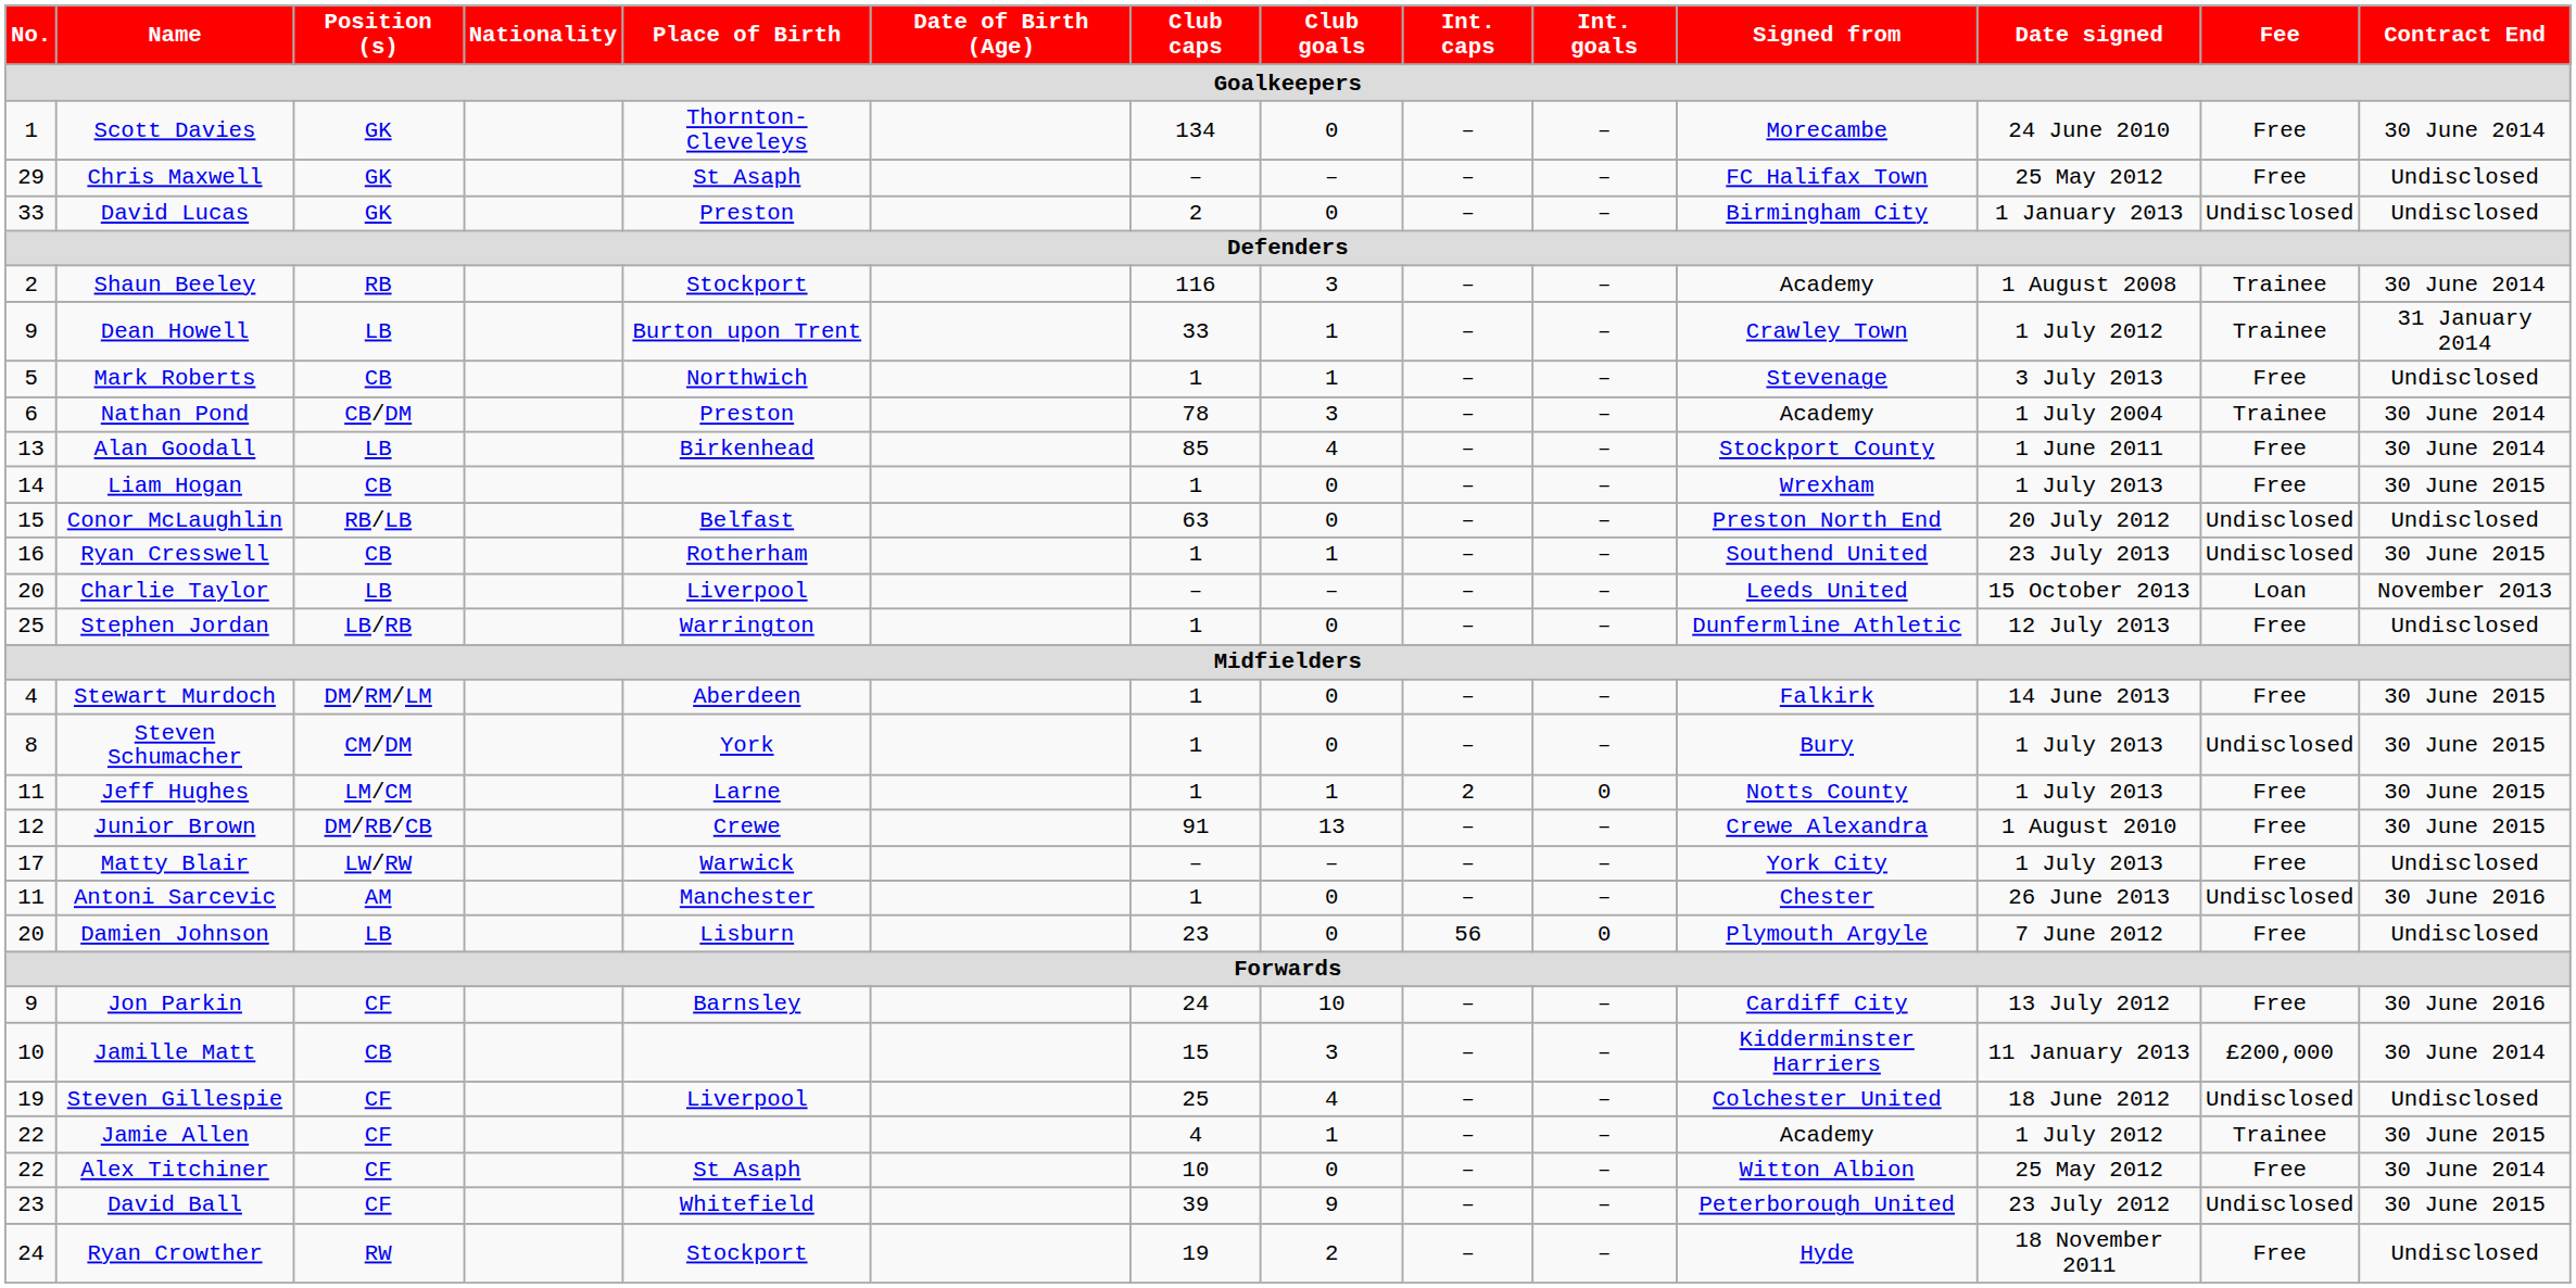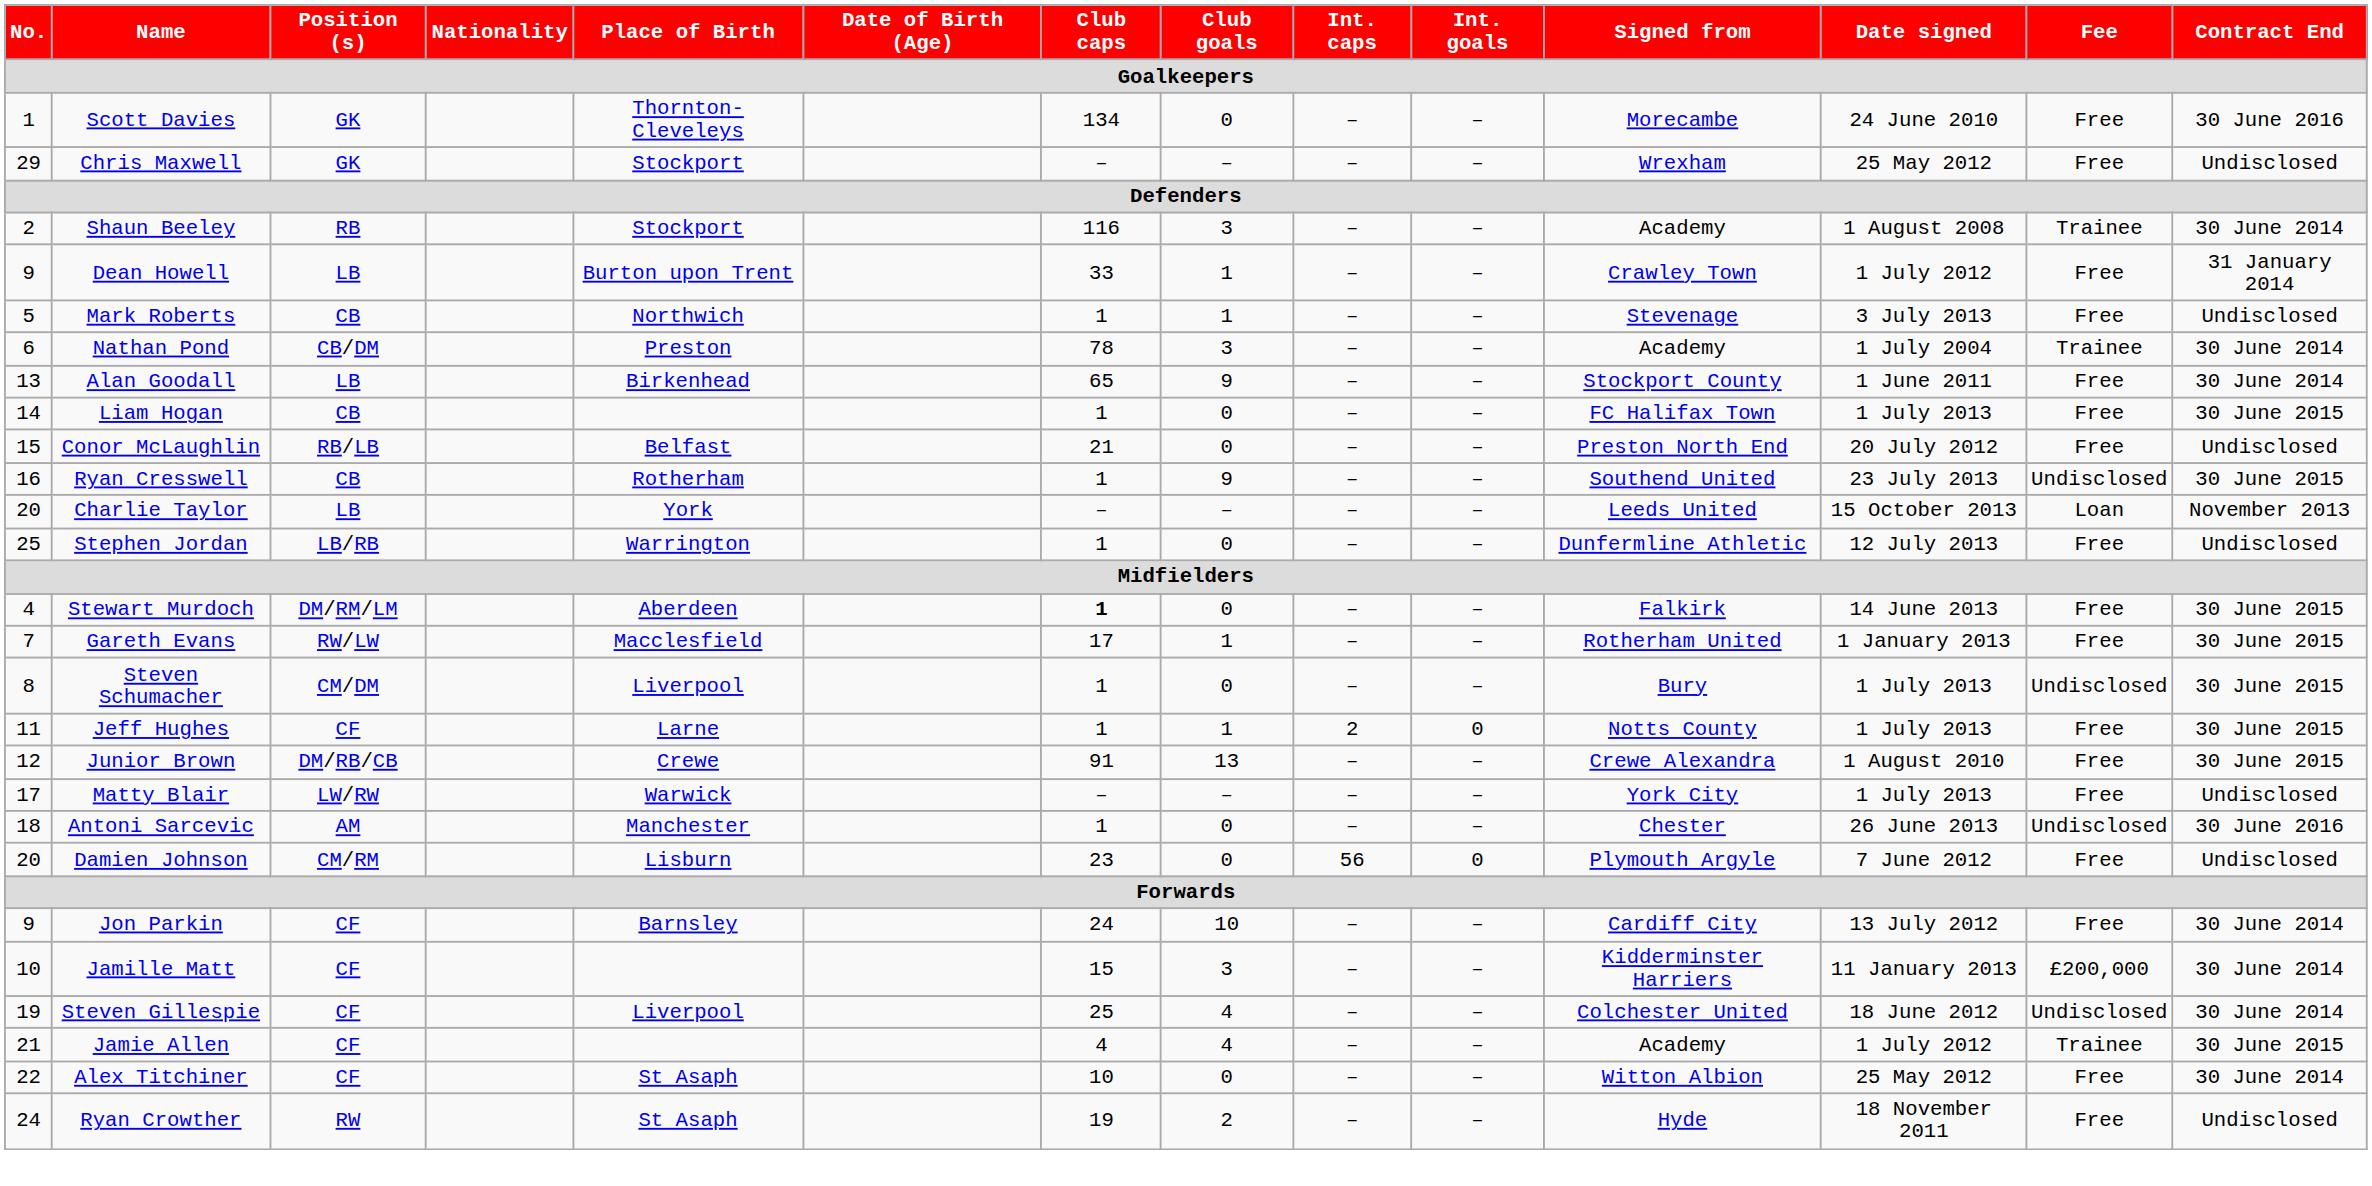Scott Davies | Contract End: 30 June 2014 -> 30 June 2016
Chris Maxwell | Place of Birth: St Asaph -> Stockport
Chris Maxwell | Signed from: FC Halifax Town -> Wrexham
- row: 33 | David Lucas | GK | Preston | 2 | 0 | – | – | Birmingham City | 1 January 2013 | Undisclosed | Undisclosed
Dean Howell | Fee: Trainee -> Free
Alan Goodall | Club caps: 85 -> 65
Alan Goodall | Club goals: 4 -> 9
Liam Hogan | Signed from: Wrexham -> FC Halifax Town
Conor McLaughlin | Club caps: 63 -> 21
Conor McLaughlin | Fee: Undisclosed -> Free
Ryan Cresswell | Club goals: 1 -> 9
Charlie Taylor | Place of Birth: Liverpool -> York
Stewart Murdoch | Club caps: normal -> bold
+ row: 7 | Gareth Evans | RW/LW | Macclesfield | 17 | 1 | – | – | Rotherham United | 1 January 2013 | Free | 30 June 2015
Steven Schumacher | Place of Birth: York -> Liverpool
Jeff Hughes | Position (s): LM/CM -> CF
Antoni Sarcevic | No.: 11 -> 18
Damien Johnson | Position (s): LB -> CM/RM
Jon Parkin | Contract End: 30 June 2016 -> 30 June 2014
Jamille Matt | Position (s): CB -> CF
Steven Gillespie | Contract End: Undisclosed -> 30 June 2014
Jamie Allen | No.: 22 -> 21
Jamie Allen | Club goals: 1 -> 4
- row: 23 | David Ball | CF | Whitefield | 39 | 9 | – | – | Peterborough United | 23 July 2012 | Undisclosed | 30 June 2015
Ryan Crowther | Place of Birth: Stockport -> St Asaph
